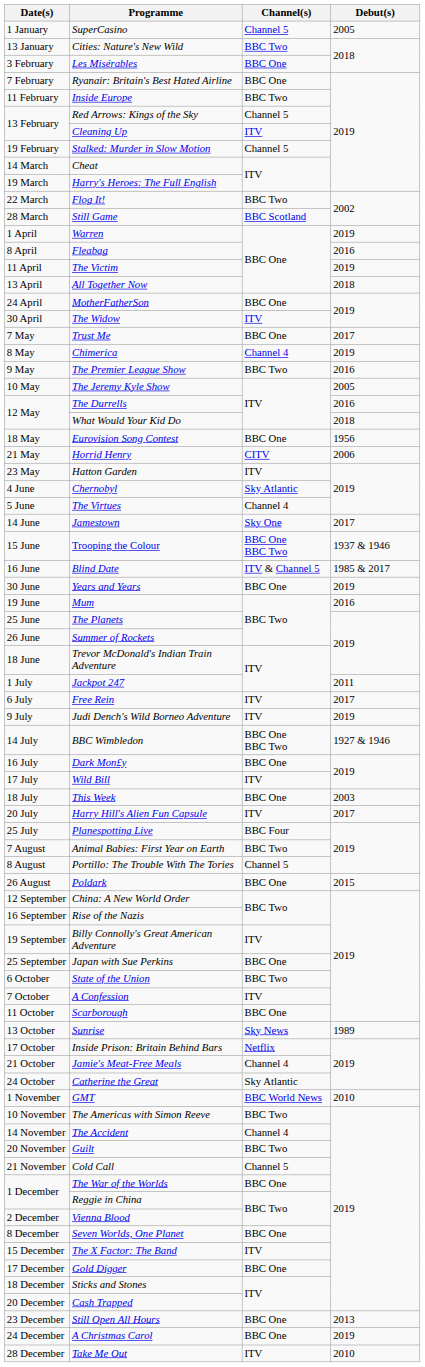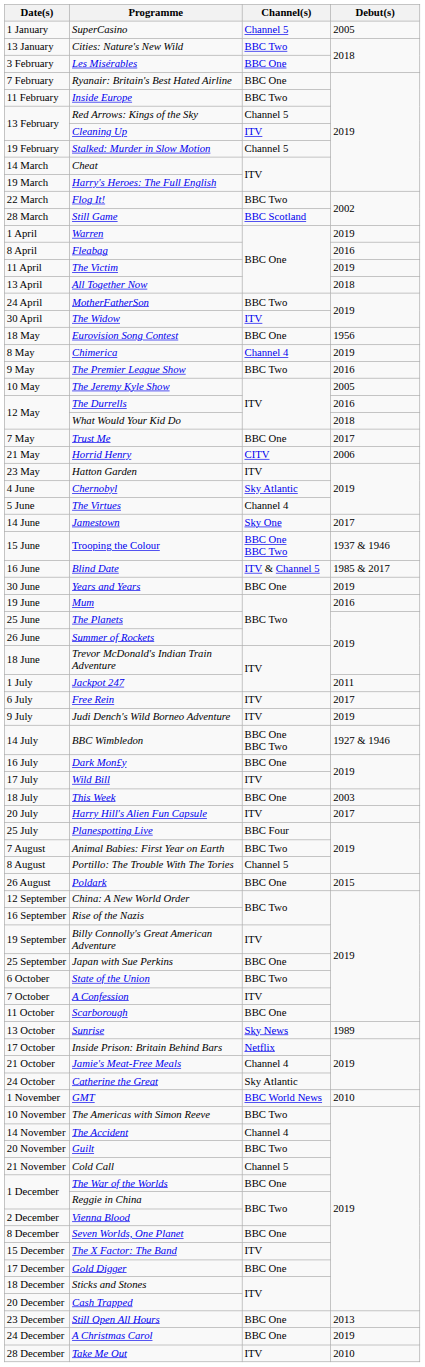MotherFatherSon | Channel(s): BBC One -> BBC Two
rows swapped: Trust Me <-> Eurovision Song Contest
